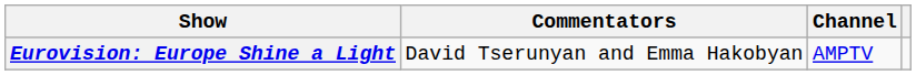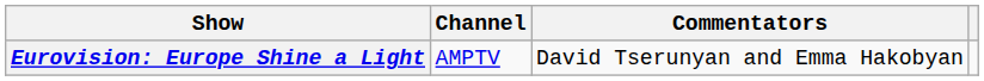columns swapped: Commentators <-> Channel
